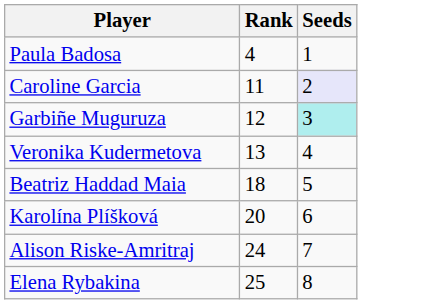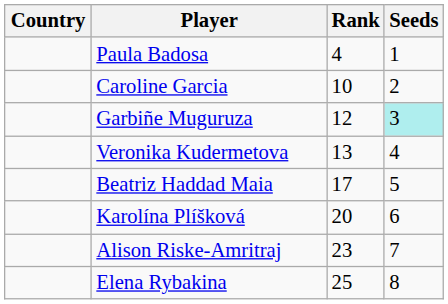+ column: Country
Caroline Garcia | Rank: 11 -> 10
Caroline Garcia | Seeds: lavender background -> no background
Beatriz Haddad Maia | Rank: 18 -> 17
Alison Riske-Amritraj | Rank: 24 -> 23
